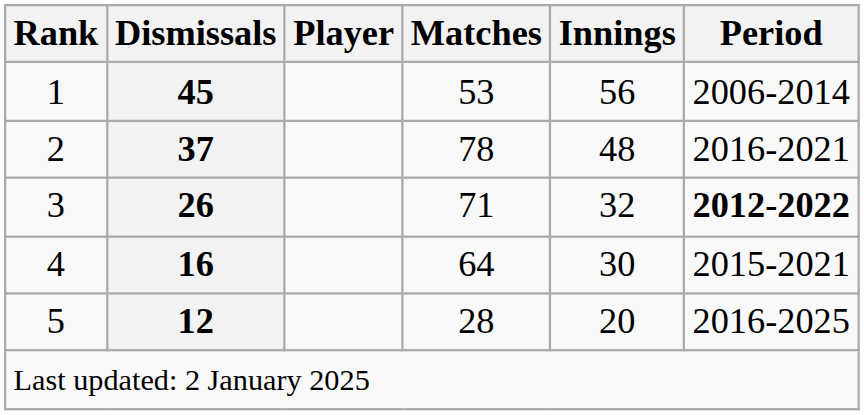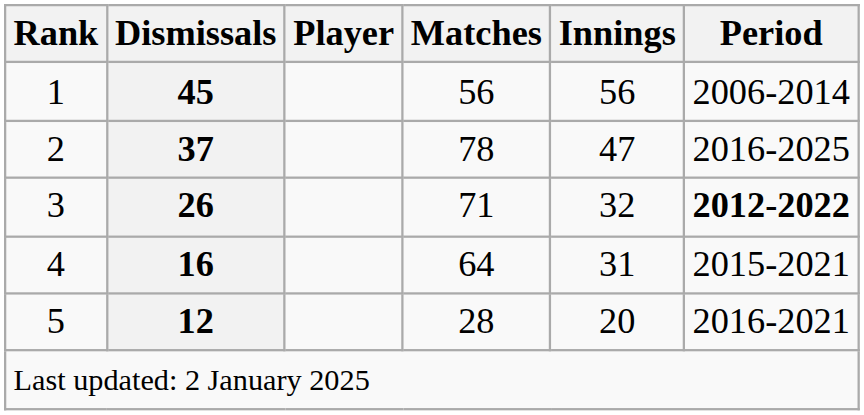1 | Matches: 53 -> 56
2 | Innings: 48 -> 47
2 | Period: 2016-2021 -> 2016-2025
4 | Innings: 30 -> 31
5 | Period: 2016-2025 -> 2016-2021
